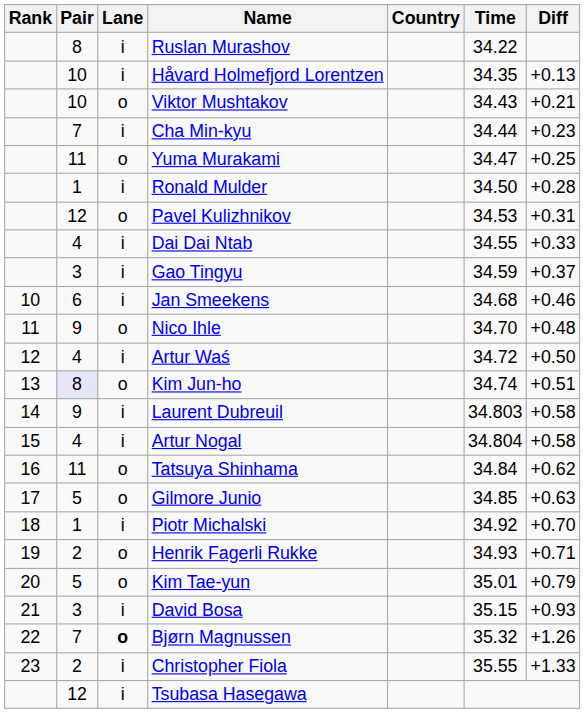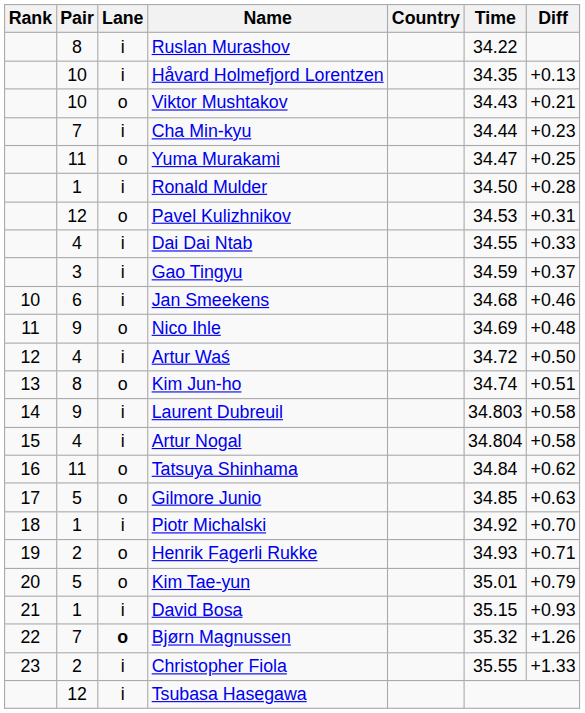Nico Ihle | Time: 34.70 -> 34.69
Kim Jun-ho | Pair: lavender background -> no background
David Bosa | Pair: 3 -> 1
